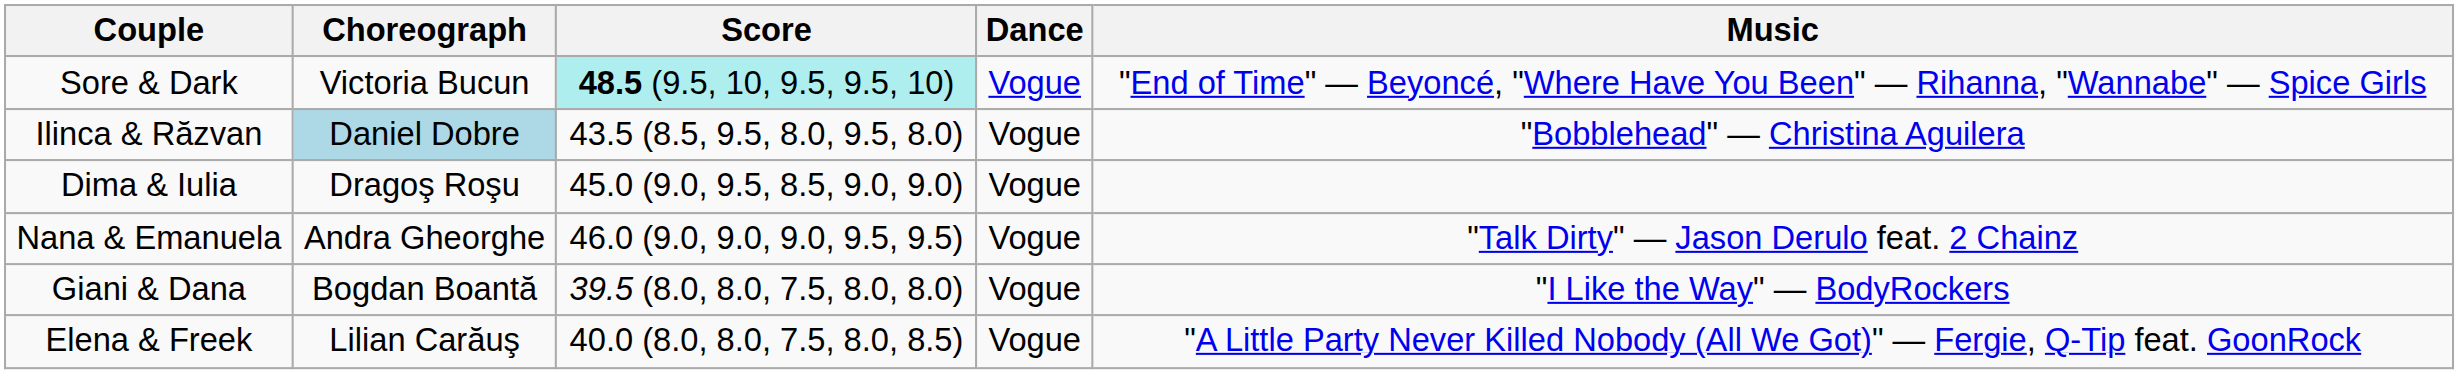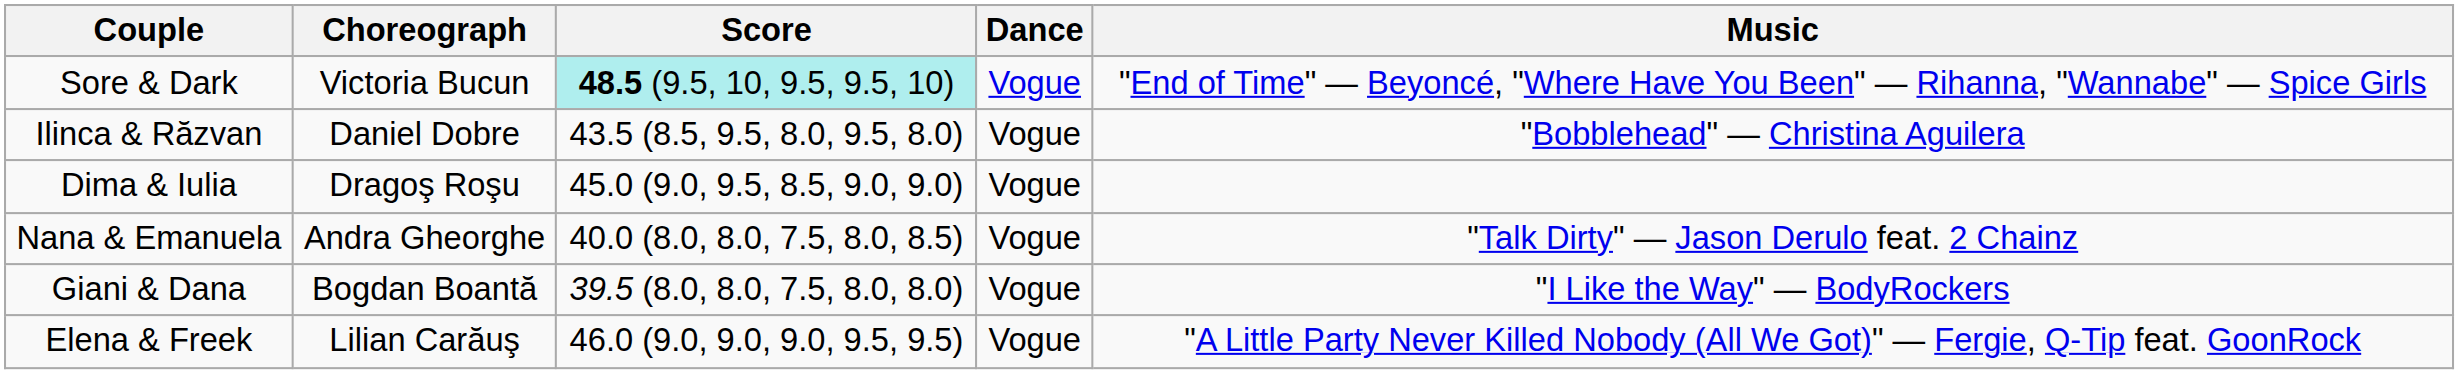Ilinca & Răzvan | Choreograph: lightblue background -> no background
Nana & Emanuela | Score: 46.0 (9.0, 9.0, 9.0, 9.5, 9.5) -> 40.0 (8.0, 8.0, 7.5, 8.0, 8.5)
Elena & Freek | Score: 40.0 (8.0, 8.0, 7.5, 8.0, 8.5) -> 46.0 (9.0, 9.0, 9.0, 9.5, 9.5)
